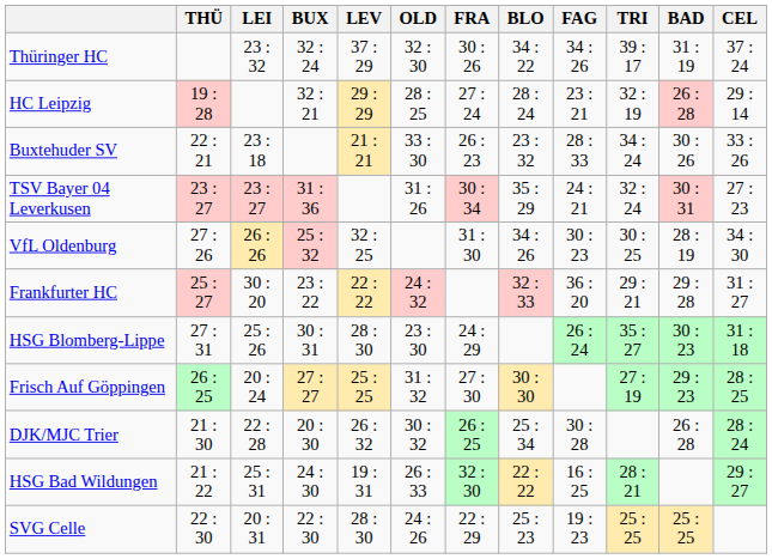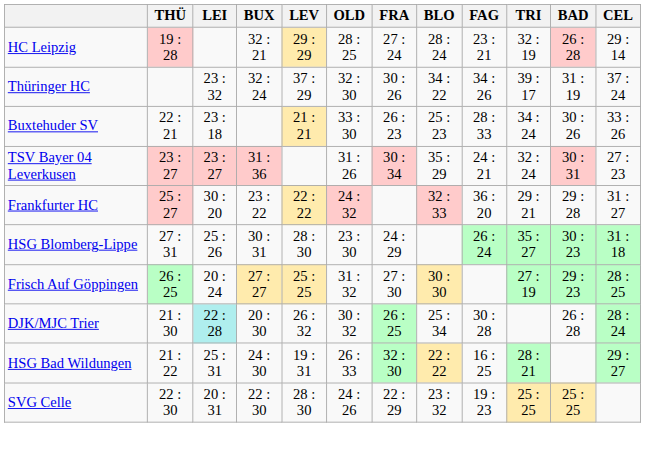rows swapped: Thüringer HC <-> HC Leipzig
Buxtehuder SV | BLO: 23 : 32 -> 25 : 23
- row: VfL Oldenburg | 27 : 26 | 26 : 26 | 25 : 32 | 32 : 25 | 31 : 30 | 34 : 26 | 30 : 23 | 30 : 25 | 28 : 19 | 34 : 30
DJK/MJC Trier | LEI: no background -> paleturquoise background
SVG Celle | BLO: 25 : 23 -> 23 : 32
